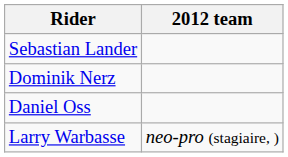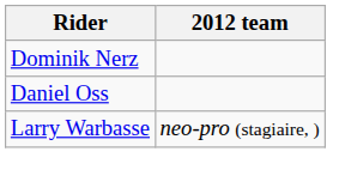- row: Sebastian Lander
